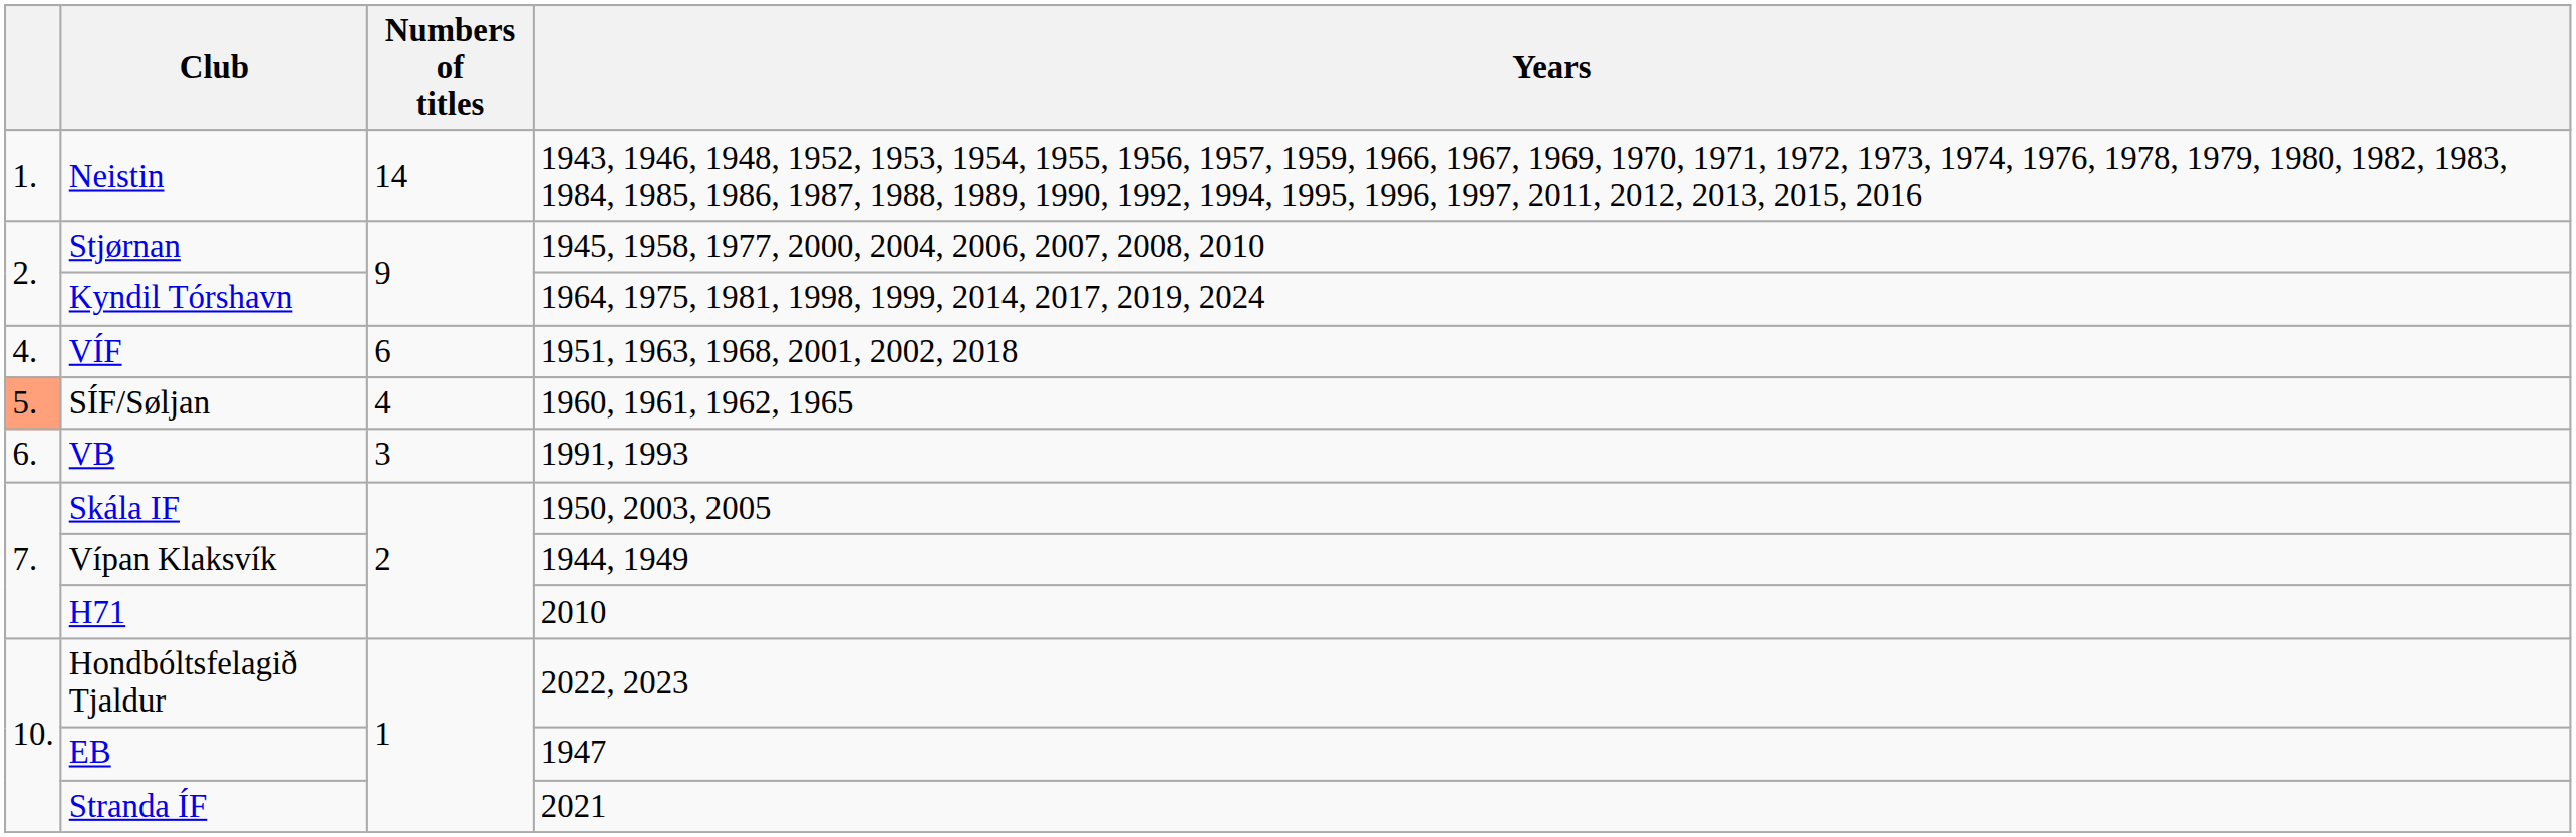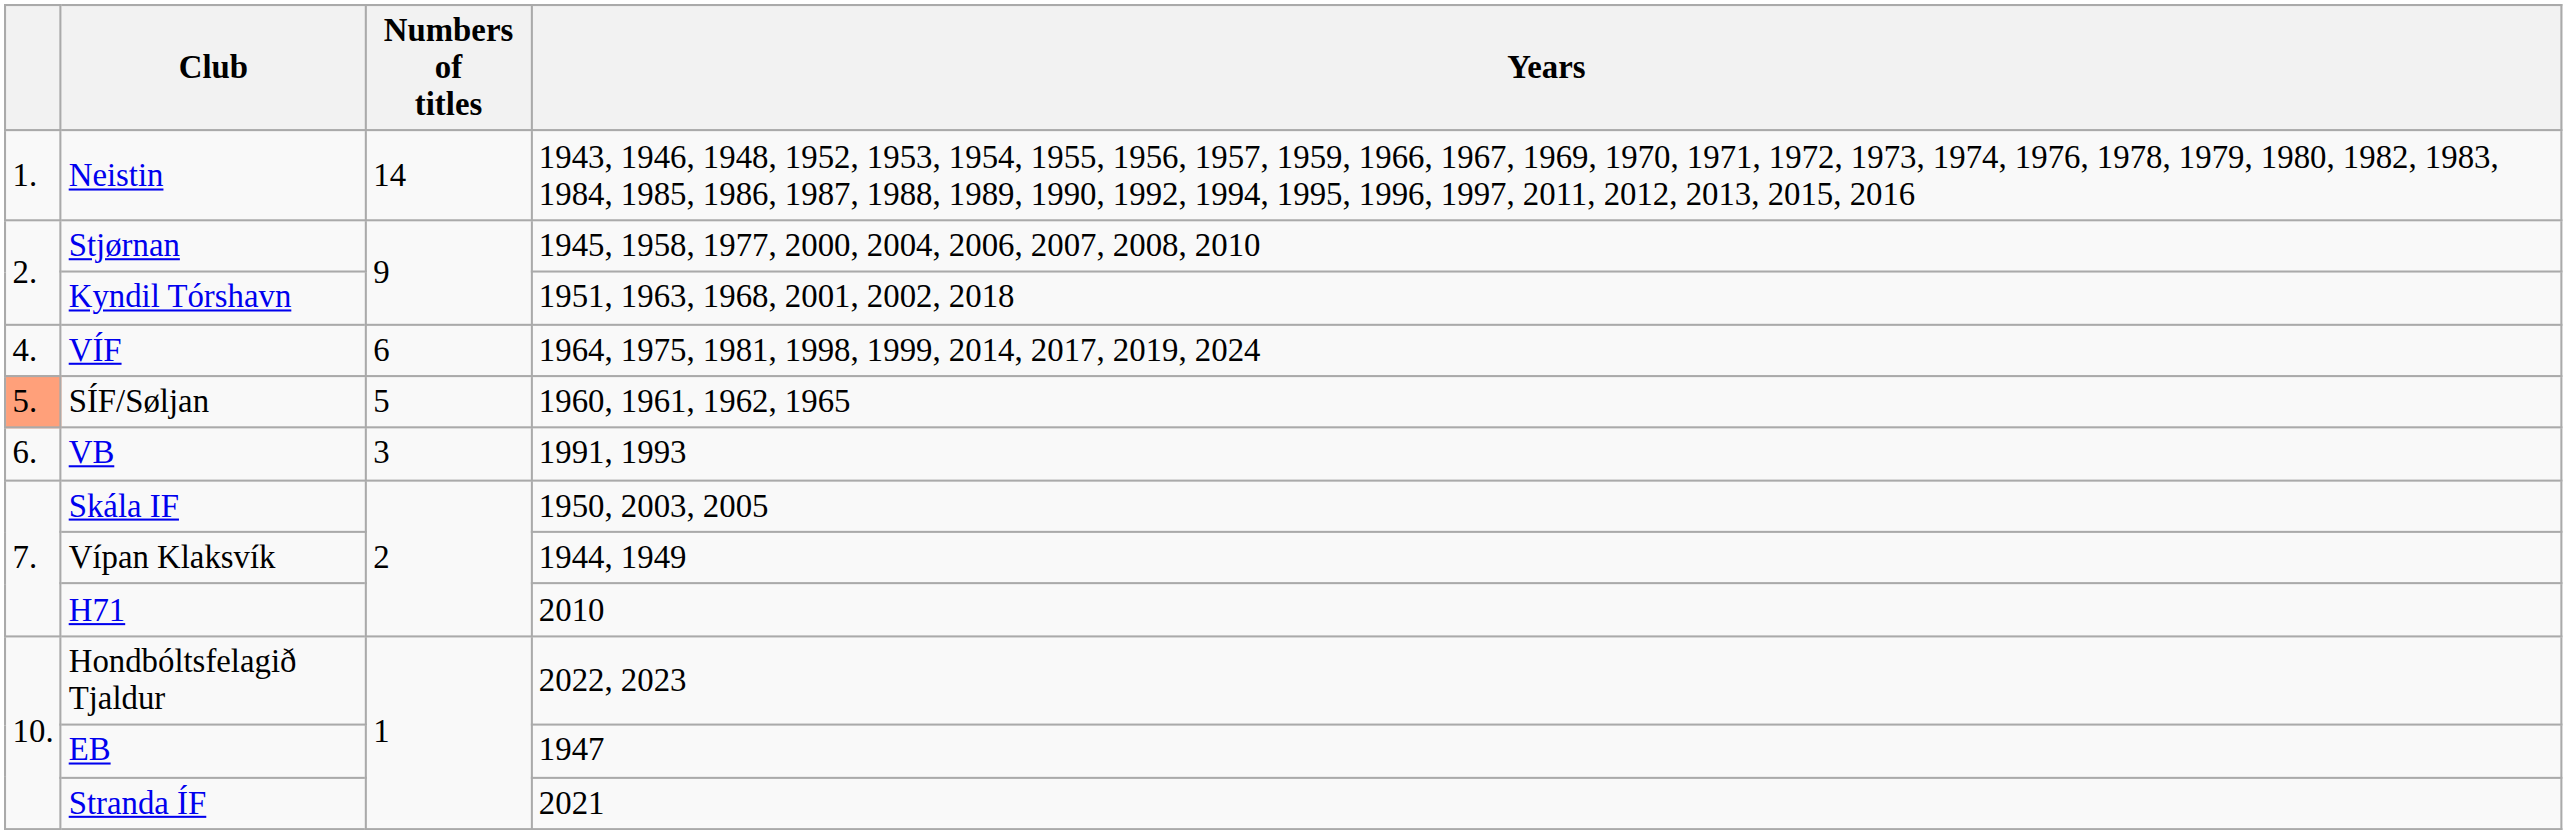Kyndil Tórshavn | Years: 1964, 1975, 1981, 1998, 1999, 2014, 2017, 2019, 2024 -> 1951, 1963, 1968, 2001, 2002, 2018
VÍF | Years: 1951, 1963, 1968, 2001, 2002, 2018 -> 1964, 1975, 1981, 1998, 1999, 2014, 2017, 2019, 2024
SÍF/Søljan | Numbers of titles: 4 -> 5
